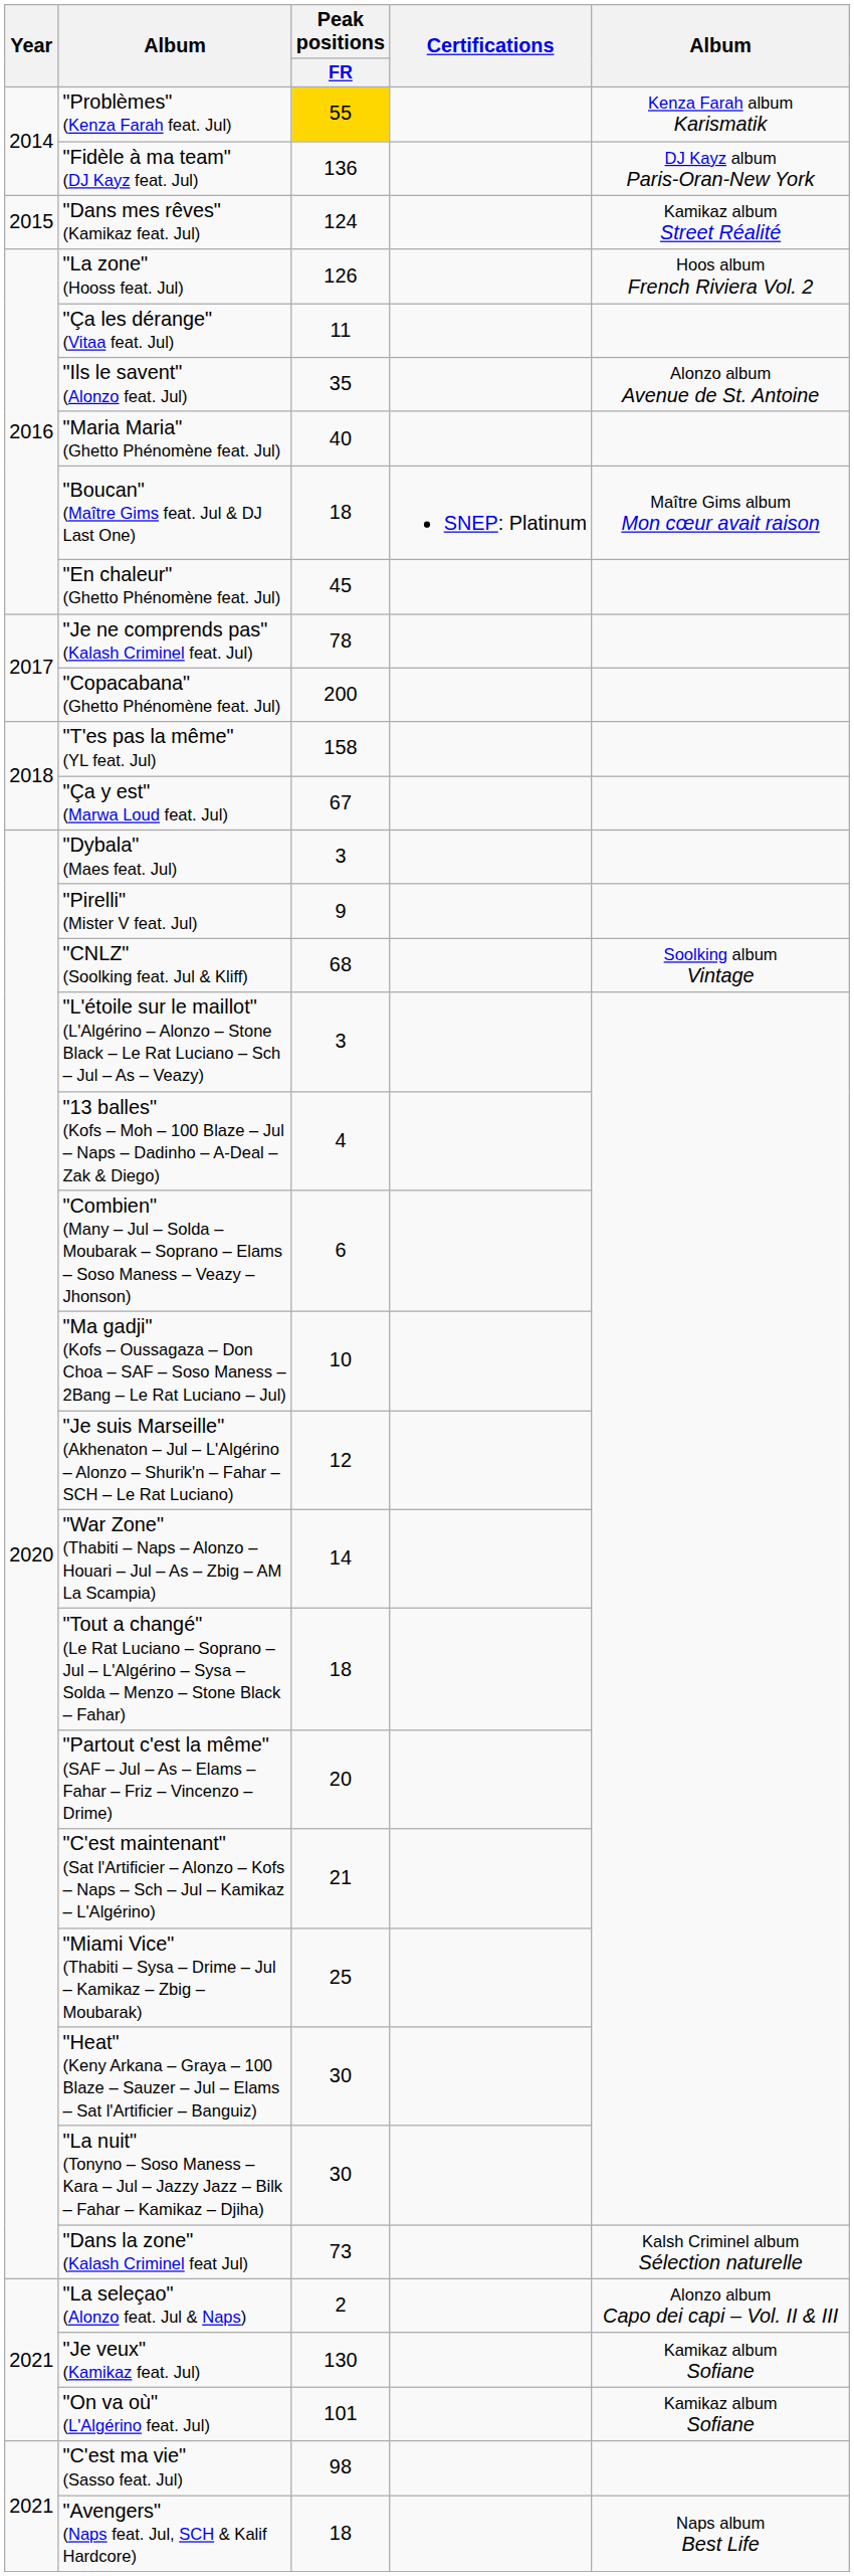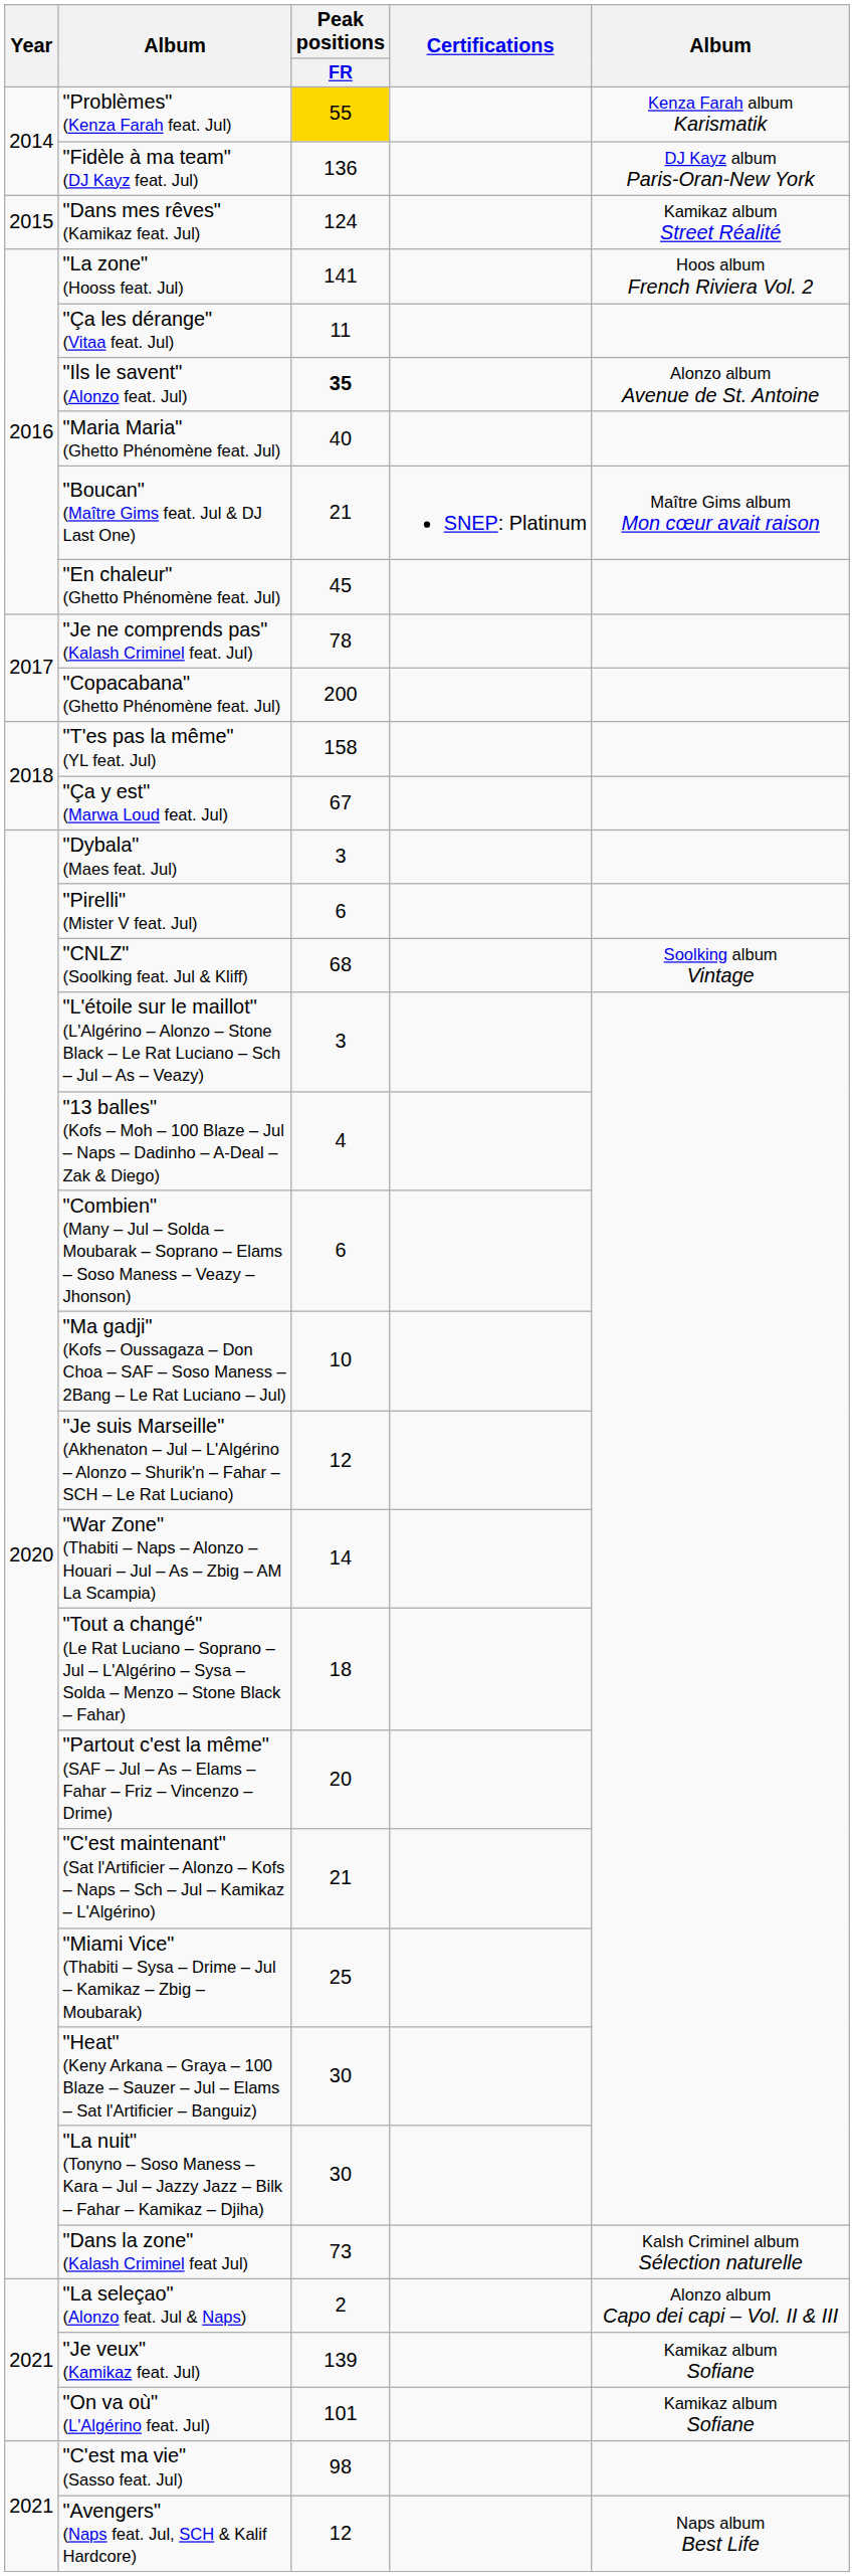"La zone" (Hooss feat. Jul) | Peak positions / FR: 126 -> 141
"Ils le savent" (Alonzo feat. Jul) | Peak positions / FR: normal -> bold
"Boucan" (Maître Gims feat. Jul & DJ Last One) | Peak positions / FR: 18 -> 21
"Pirelli" (Mister V feat. Jul) | Peak positions / FR: 9 -> 6
"Je veux" (Kamikaz feat. Jul) | Peak positions / FR: 130 -> 139
"Avengers" (Naps feat. Jul, SCH & Kalif Hardcore) | Peak positions / FR: 18 -> 12
